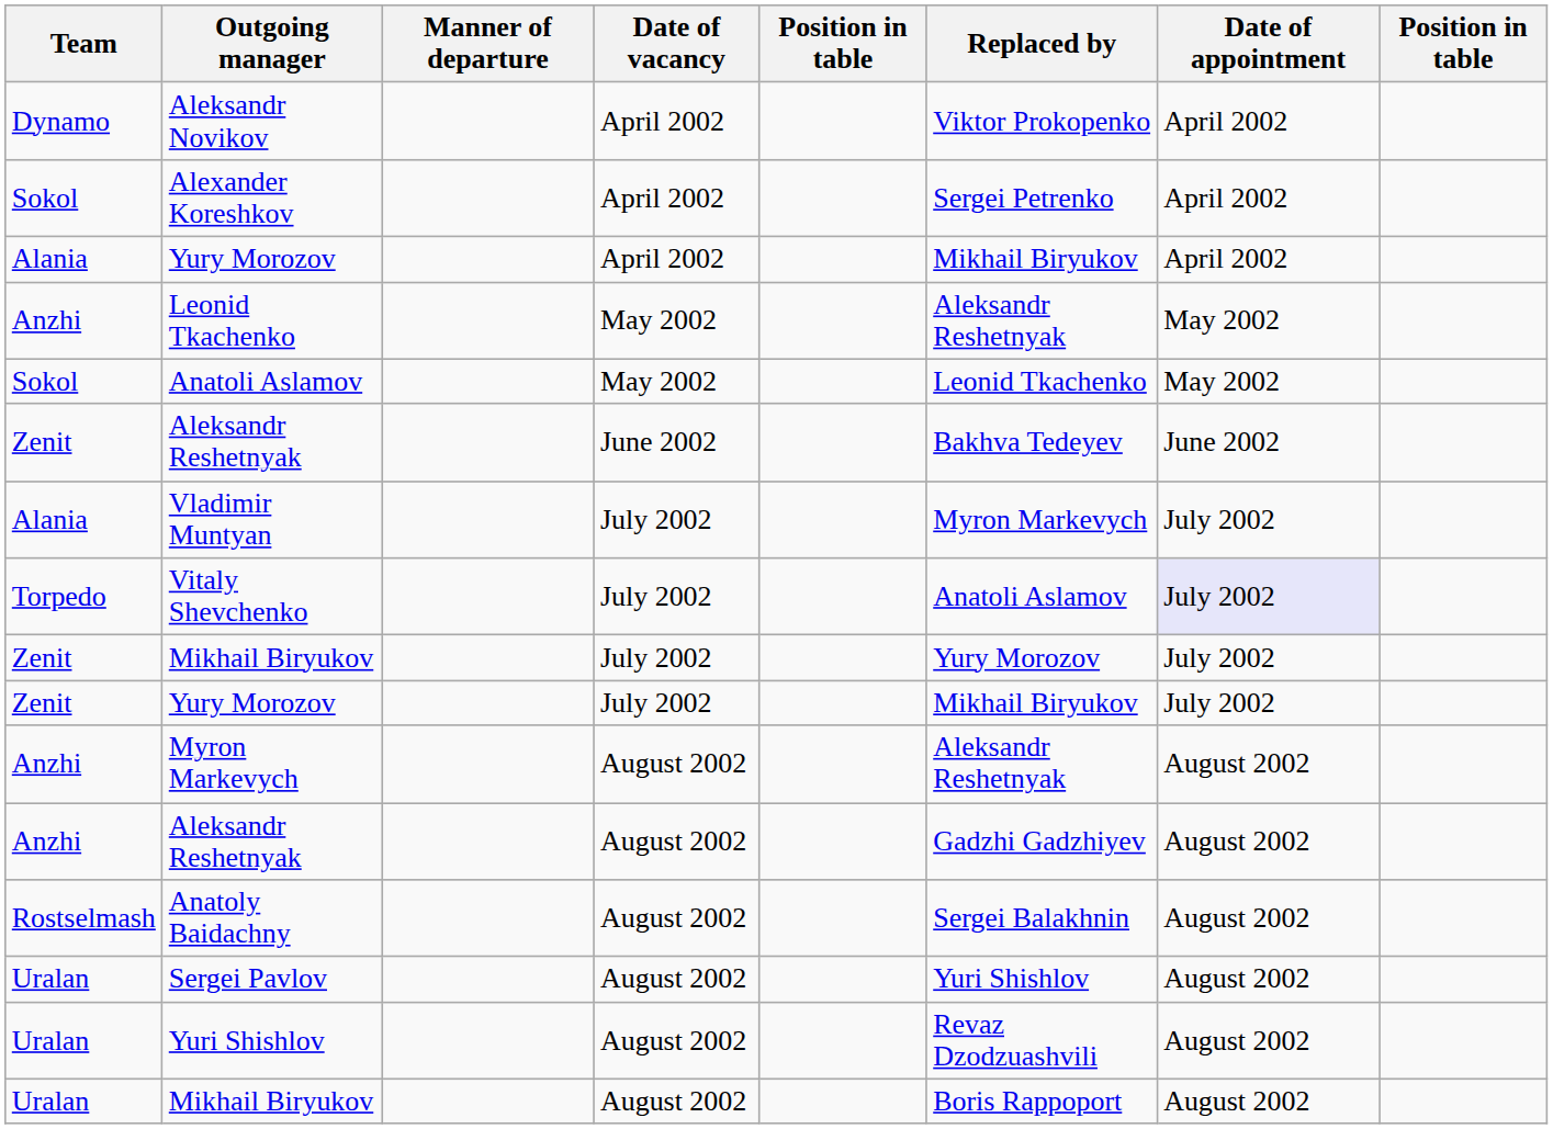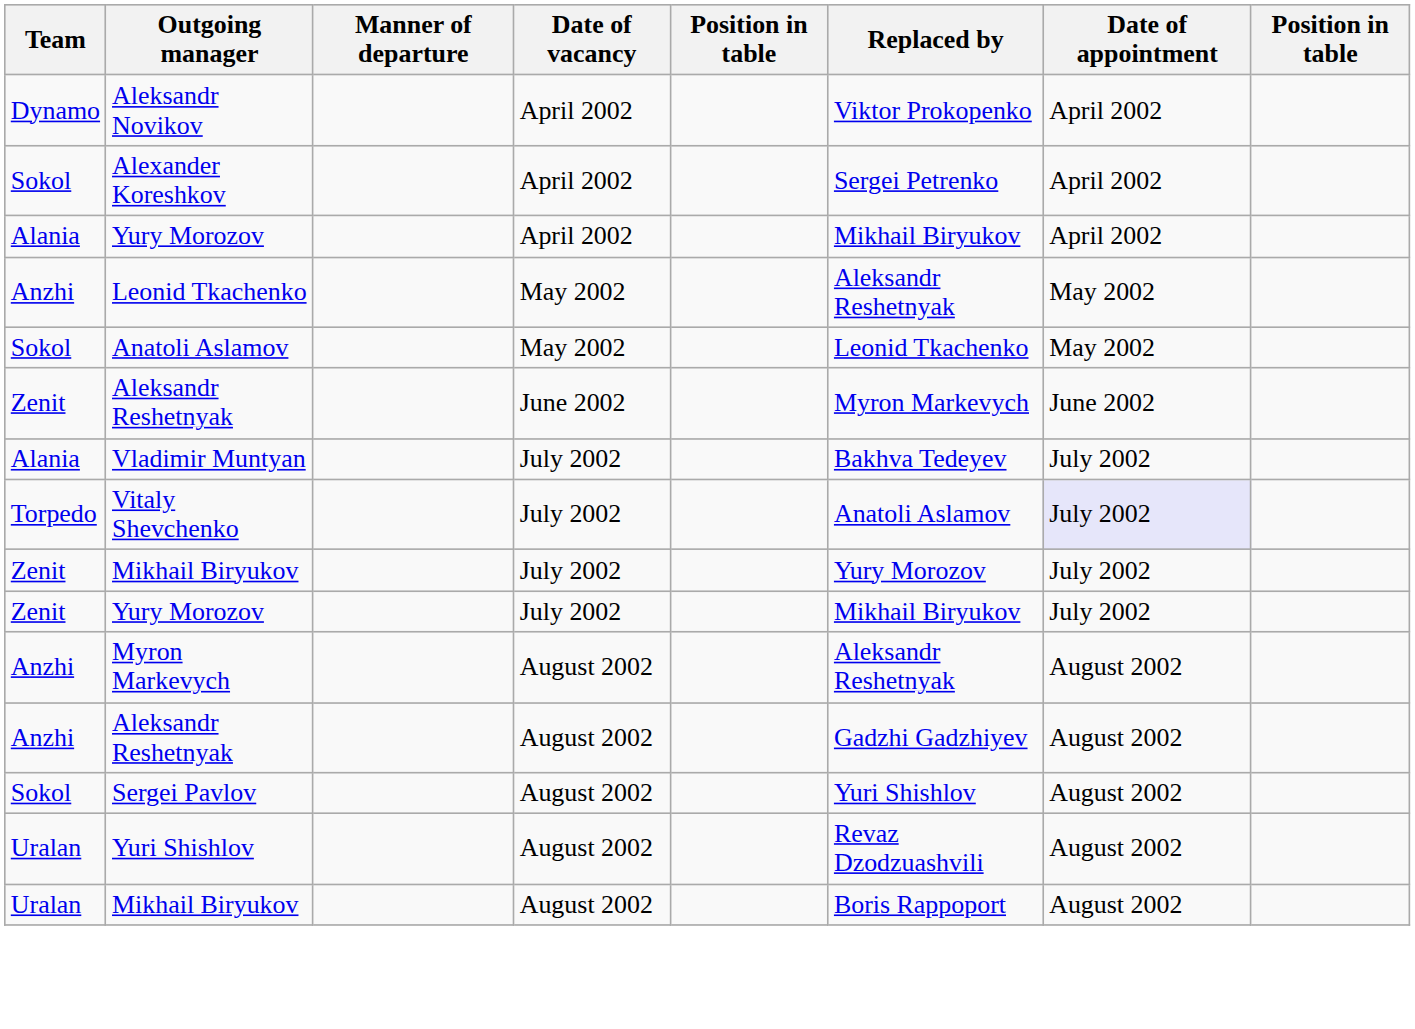Aleksandr Reshetnyak / June 2002 | Replaced by: Bakhva Tedeyev -> Myron Markevych
Vladimir Muntyan | Replaced by: Myron Markevych -> Bakhva Tedeyev
- row: Rostselmash | Anatoly Baidachny | August 2002 | Sergei Balakhnin | August 2002
Sergei Pavlov | Team: Uralan -> Sokol
